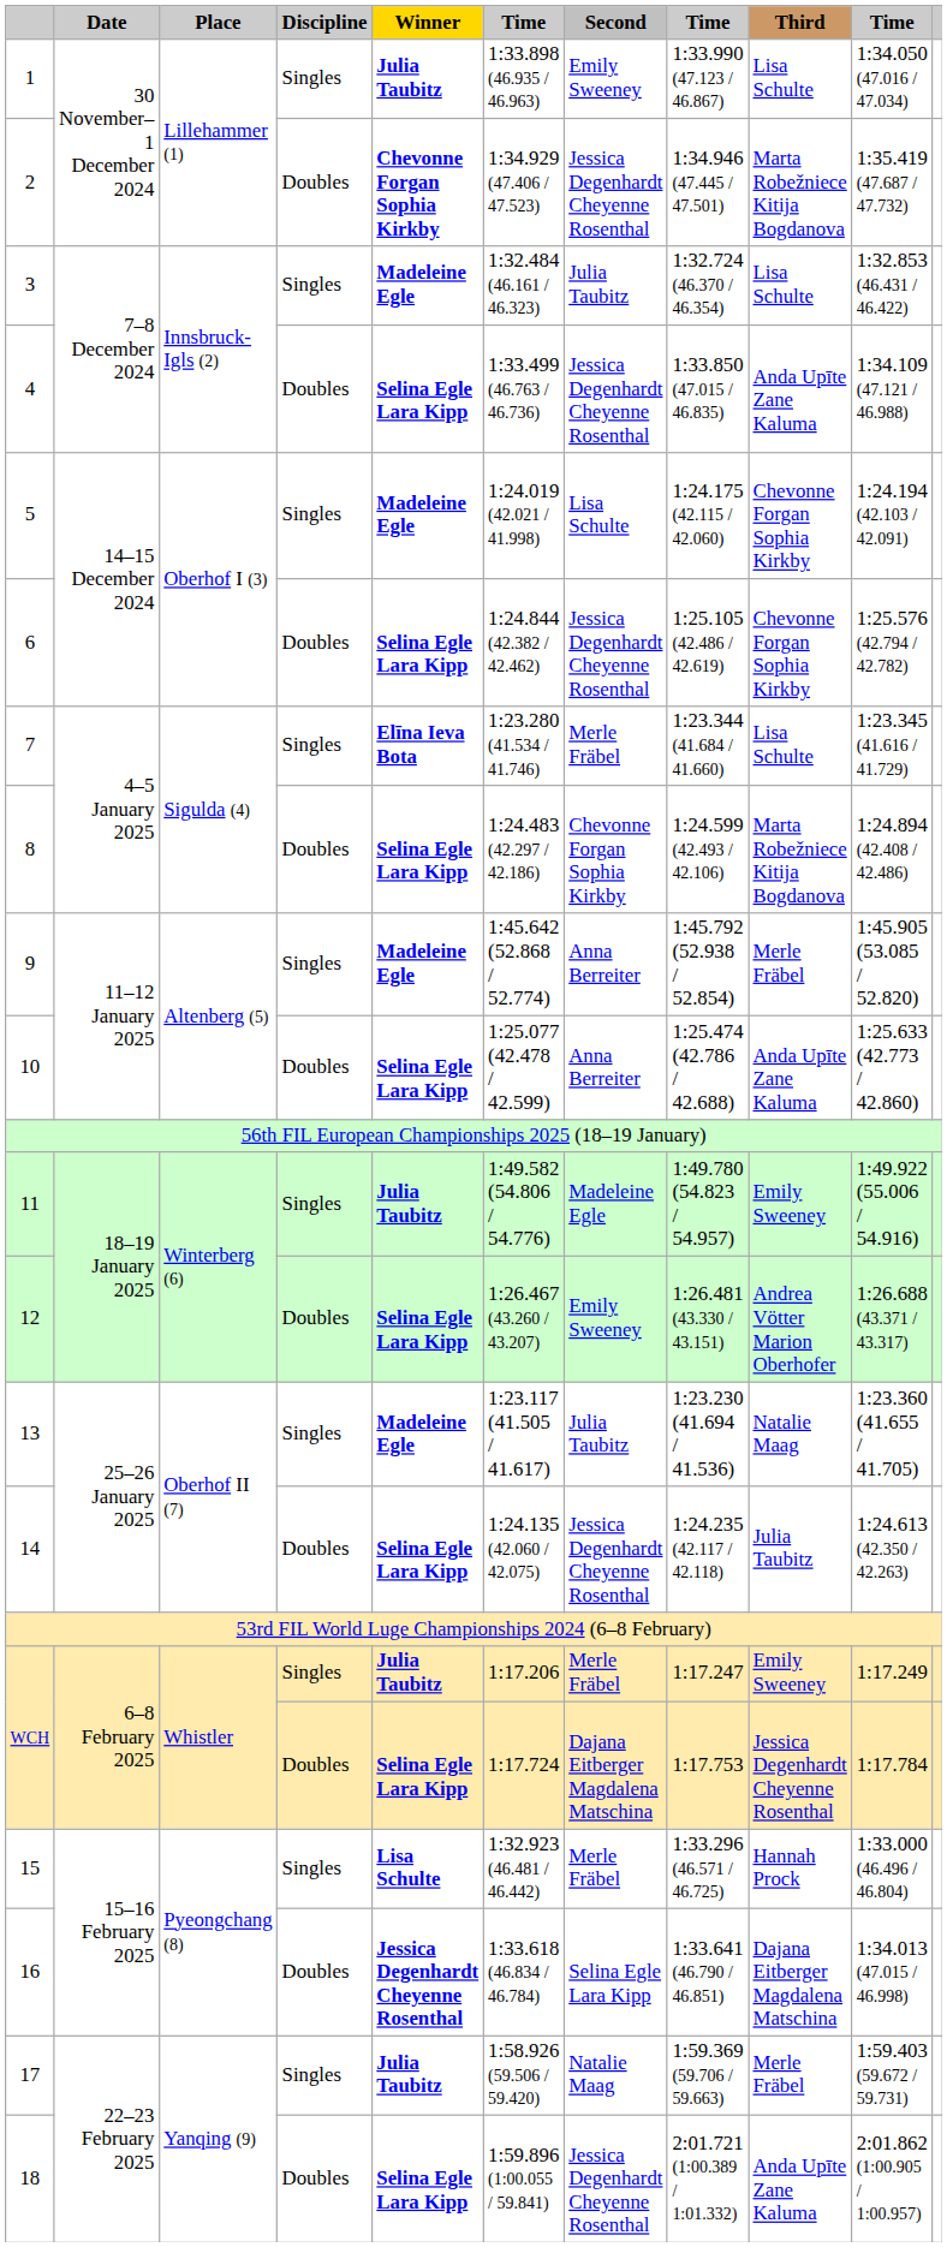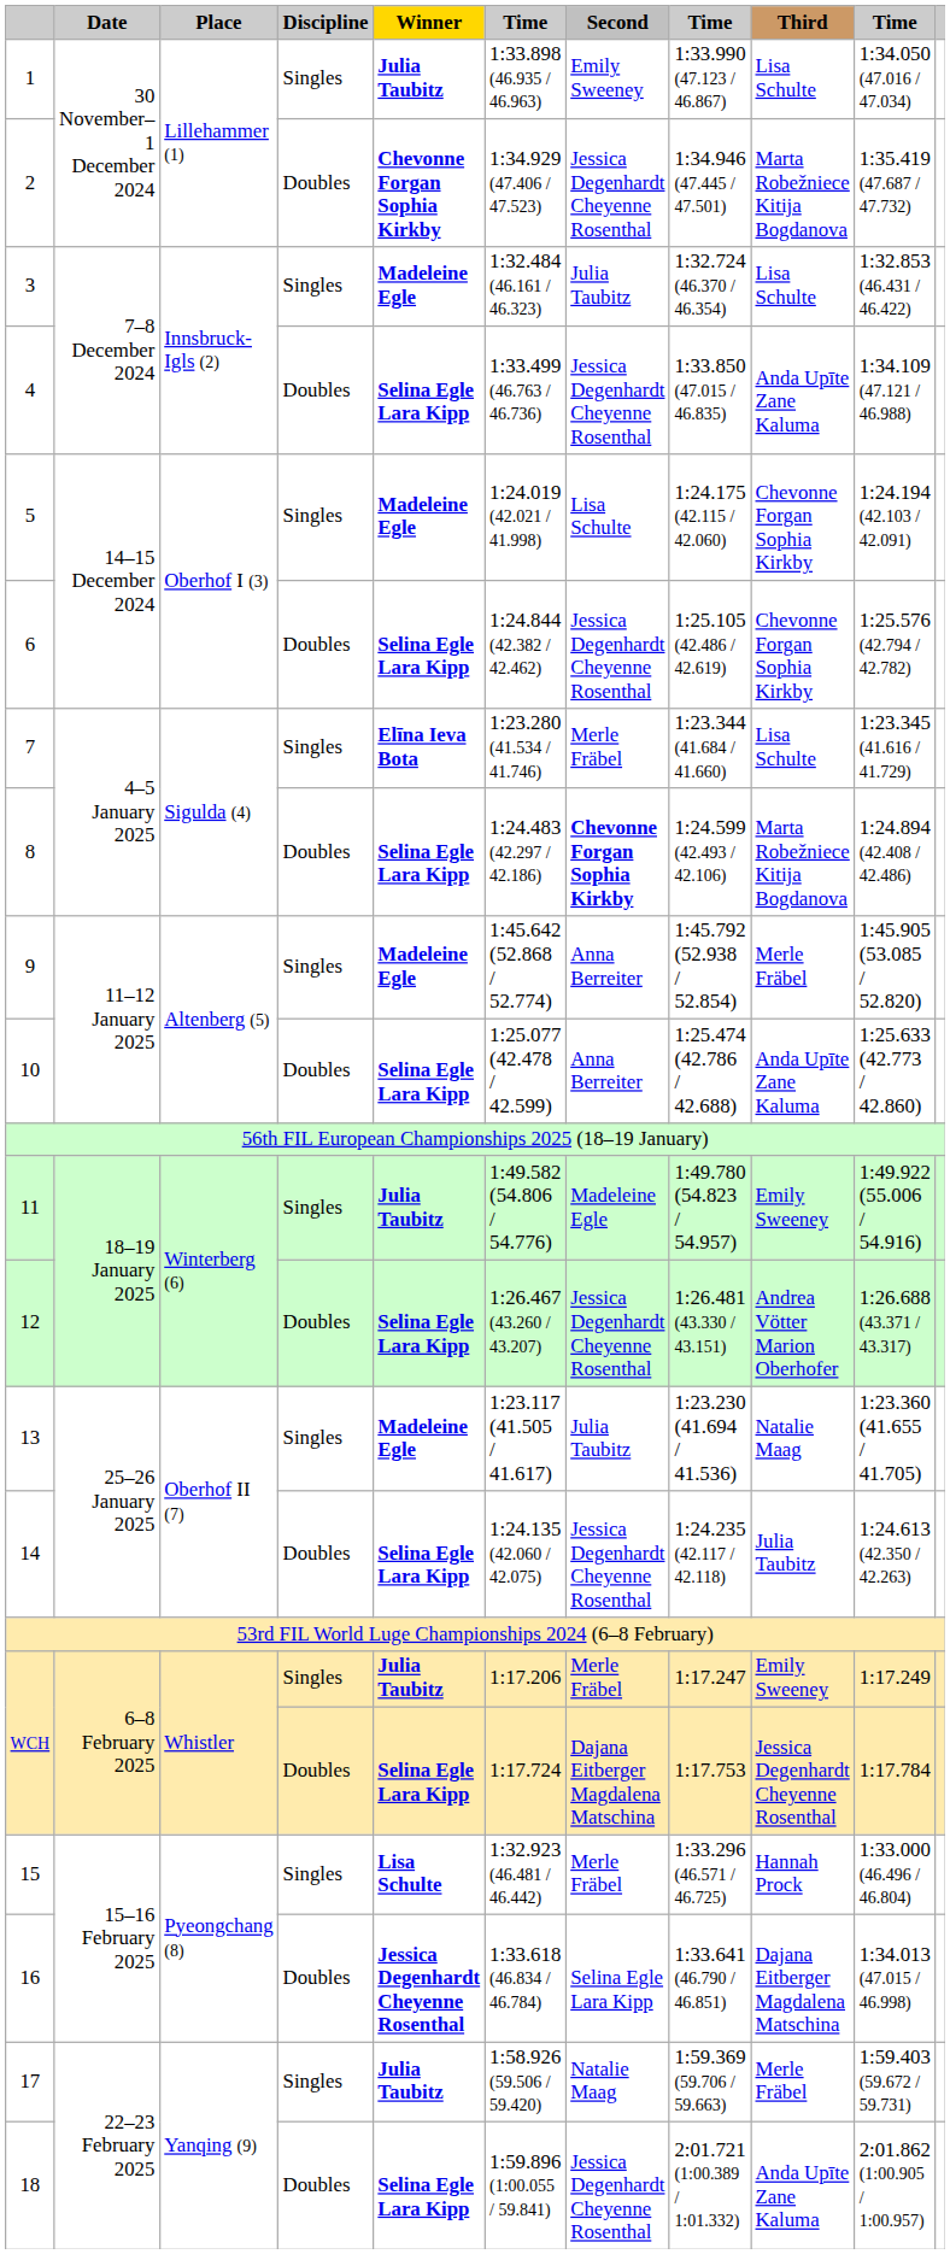8 | Second: normal -> bold
12 | Second: Emily Sweeney -> Jessica Degenhardt Cheyenne Rosenthal
